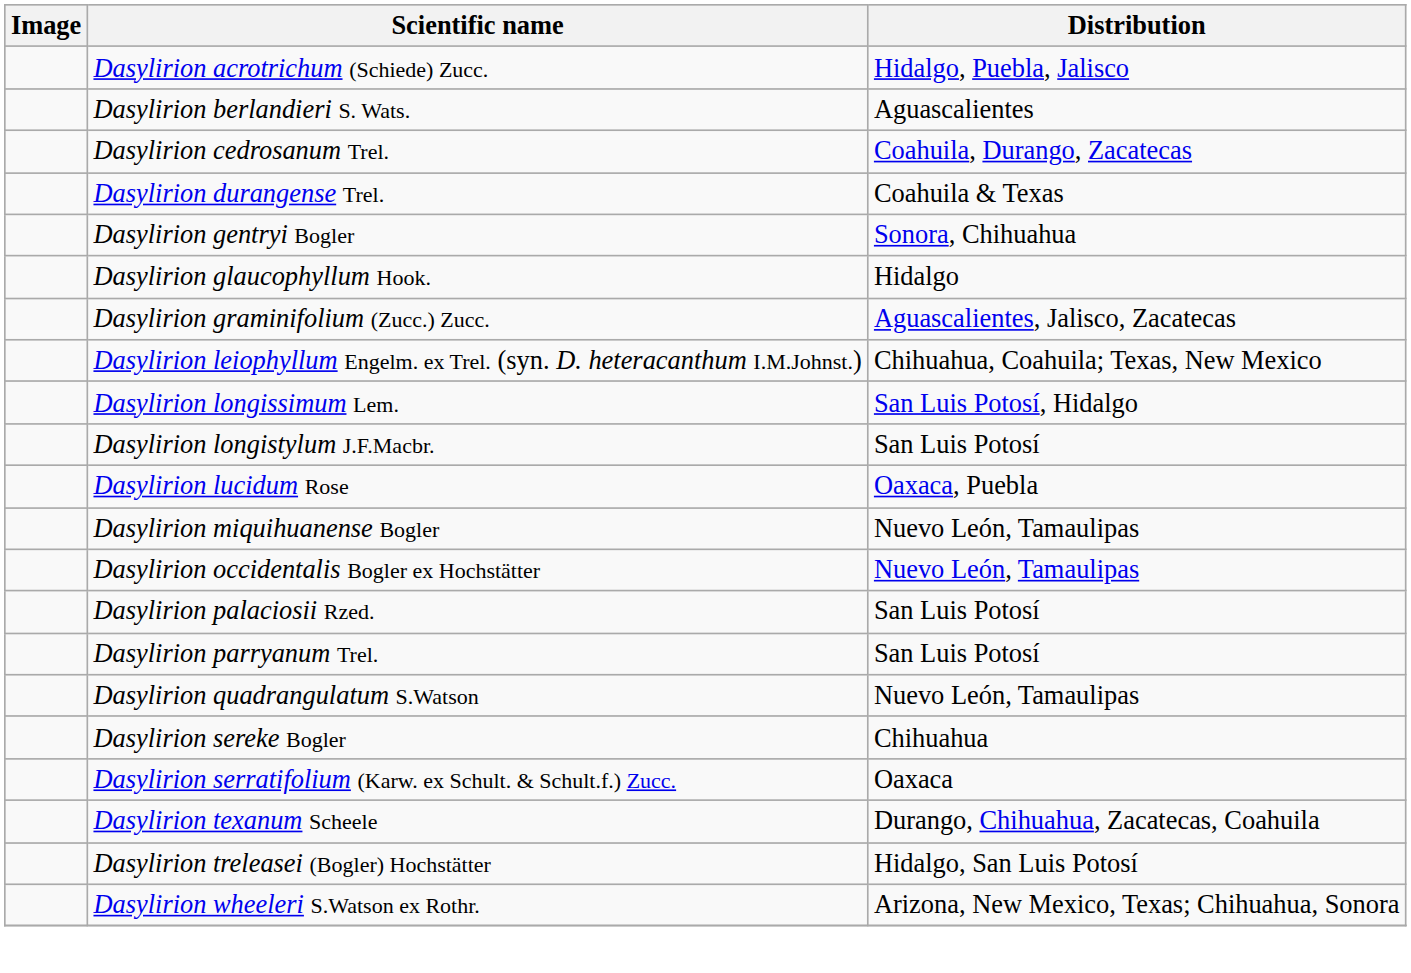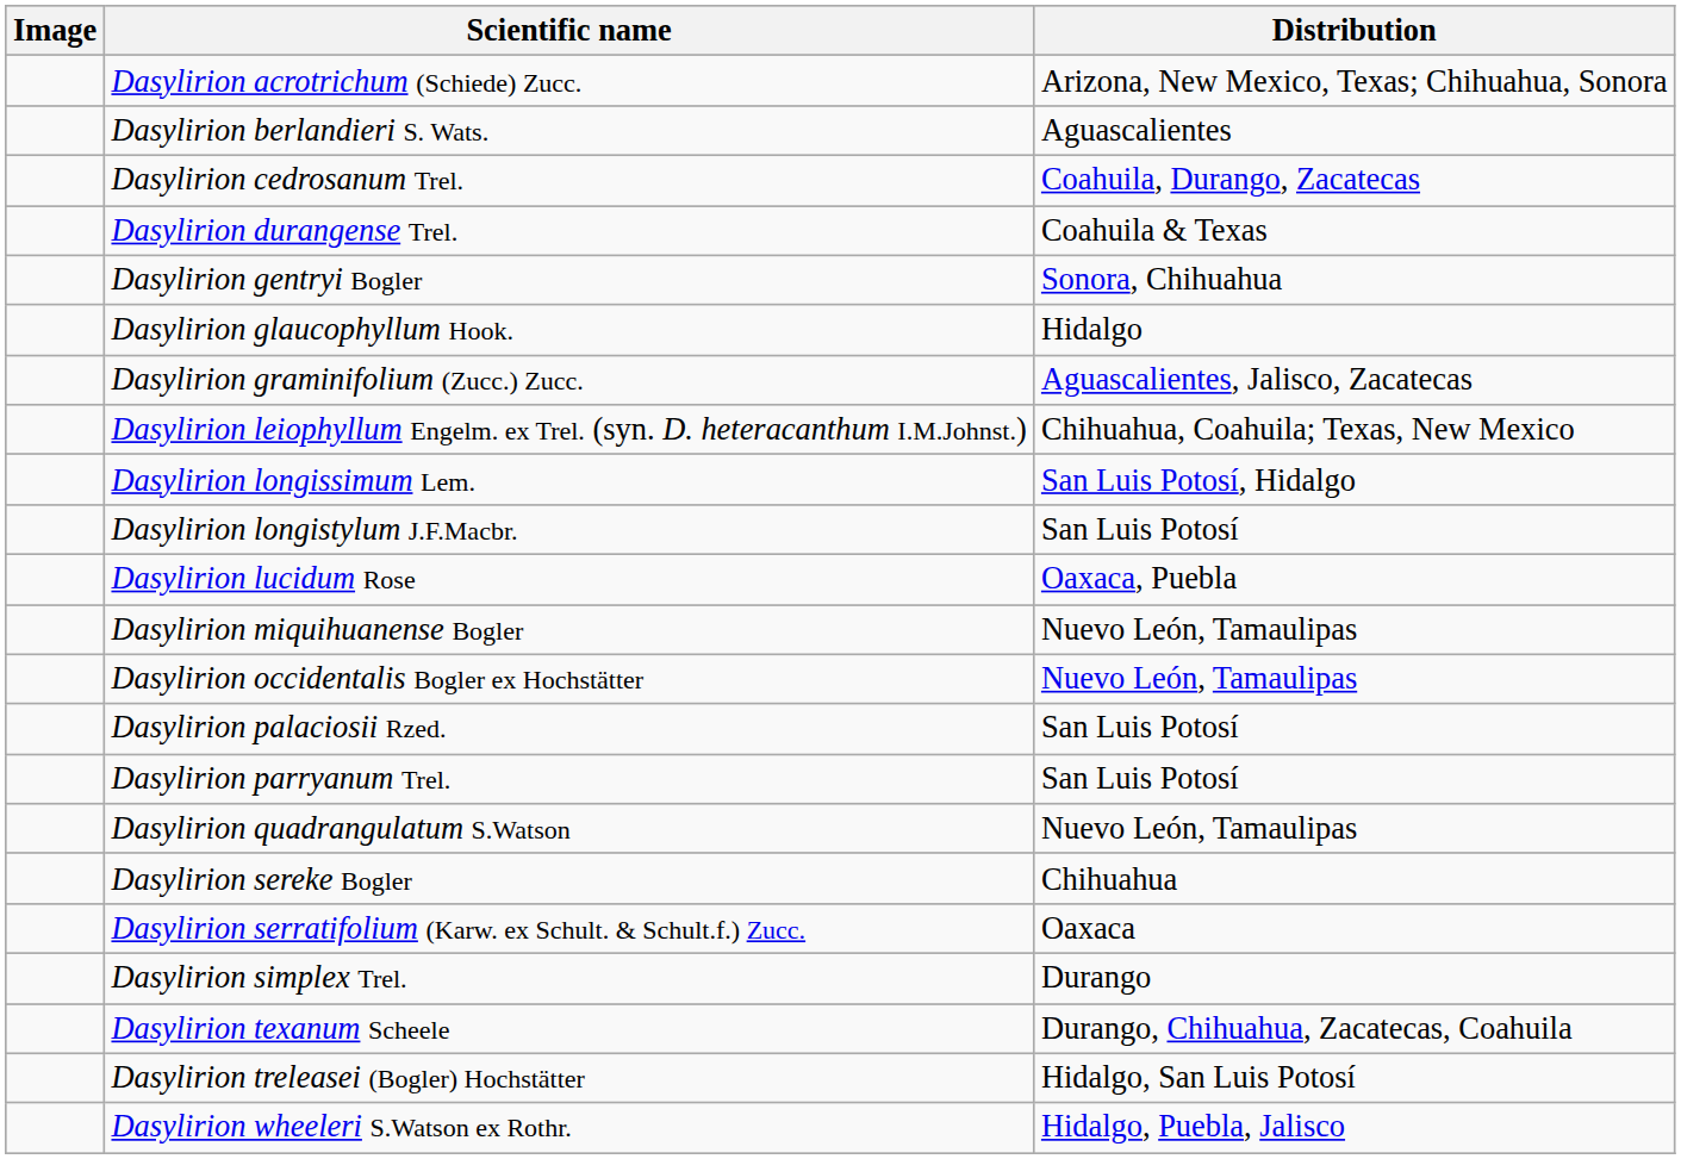Dasylirion acrotrichum (Schiede) Zucc. | Distribution: Hidalgo, Puebla, Jalisco -> Arizona, New Mexico, Texas; Chihuahua, Sonora
+ row: Dasylirion simplex Trel. | Durango
Dasylirion wheeleri S.Watson ex Rothr. | Distribution: Arizona, New Mexico, Texas; Chihuahua, Sonora -> Hidalgo, Puebla, Jalisco
